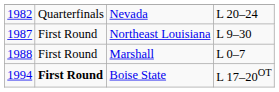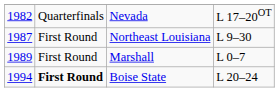Nevada | column 4: L 20–24 -> L 17–20OT
Marshall | column 1: 1988 -> 1989
Boise State | column 4: L 17–20OT -> L 20–24
